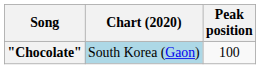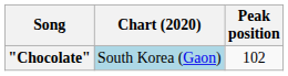"Chocolate" | Peak position: 100 -> 102
